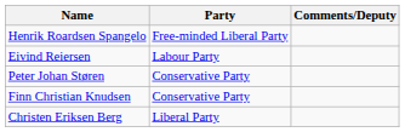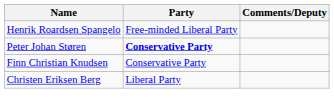- row: Eivind Reiersen | Labour Party
Peter Johan Støren | Party: normal -> bold
